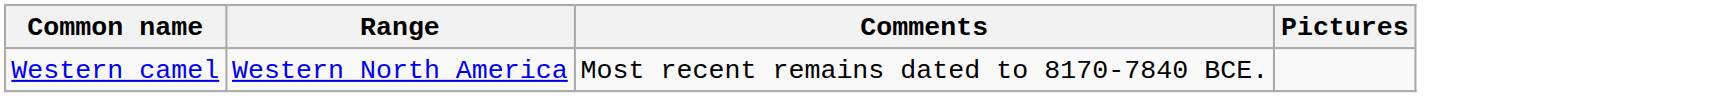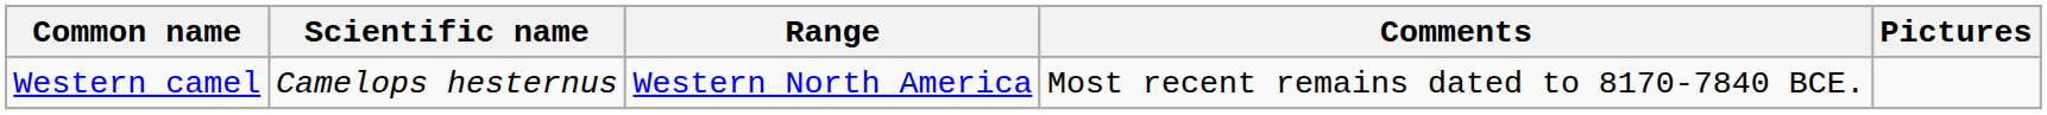+ column: Scientific name | Camelops hesternus
